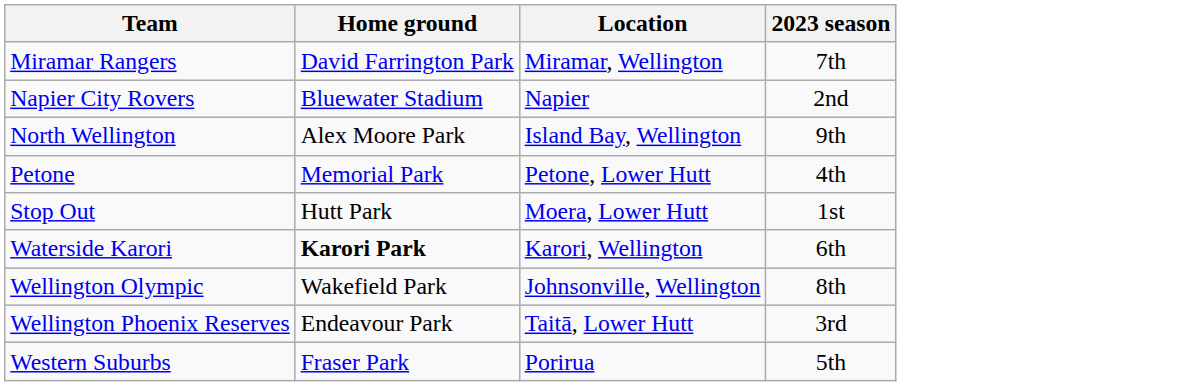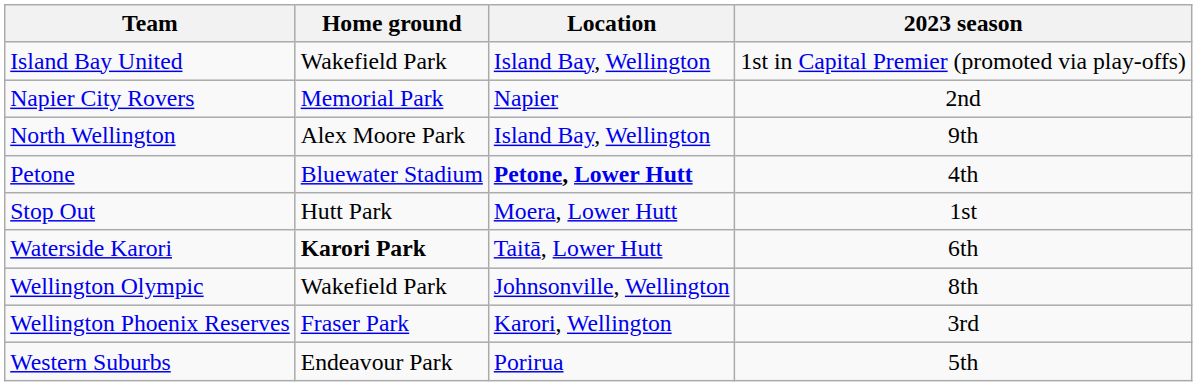+ row: Island Bay United | Wakefield Park | Island Bay, Wellington | 1st in Capital Premier (promoted via play-offs)
- row: Miramar Rangers | David Farrington Park | Miramar, Wellington | 7th
Napier City Rovers | Home ground: Bluewater Stadium -> Memorial Park
Petone | Home ground: Memorial Park -> Bluewater Stadium
Petone | Location: normal -> bold
Waterside Karori | Location: Karori, Wellington -> Taitā, Lower Hutt
Wellington Phoenix Reserves | Home ground: Endeavour Park -> Fraser Park
Wellington Phoenix Reserves | Location: Taitā, Lower Hutt -> Karori, Wellington
Western Suburbs | Home ground: Fraser Park -> Endeavour Park
